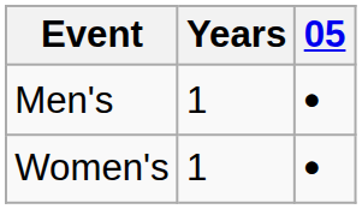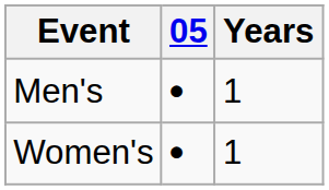columns swapped: 05 <-> Years
